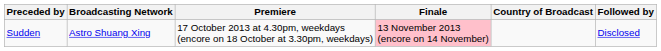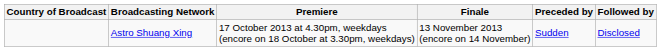columns swapped: Country of Broadcast <-> Preceded by
Astro Shuang Xing | Finale: pink background -> no background
